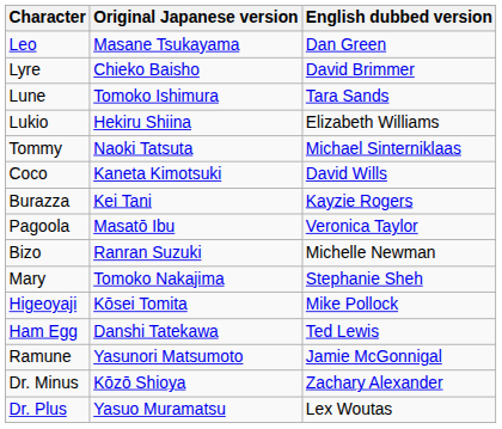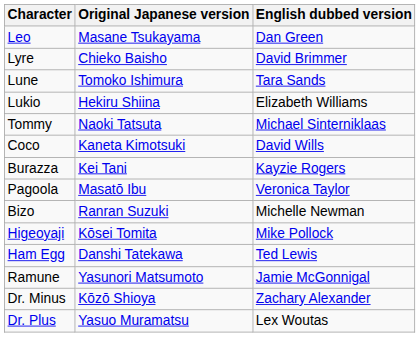- row: Mary | Tomoko Nakajima | Stephanie Sheh
